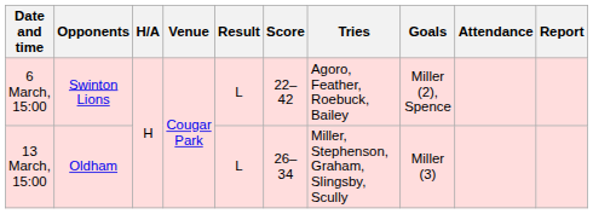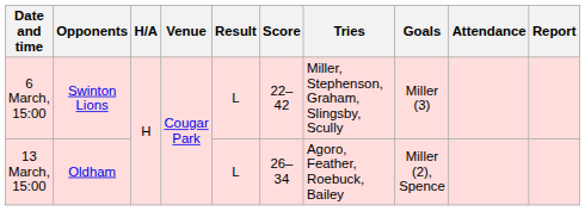6 March, 15:00 | Tries: Agoro, Feather, Roebuck, Bailey -> Miller, Stephenson, Graham, Slingsby, Scully
6 March, 15:00 | Goals: Miller (2), Spence -> Miller (3)
13 March, 15:00 | Tries: Miller, Stephenson, Graham, Slingsby, Scully -> Agoro, Feather, Roebuck, Bailey
13 March, 15:00 | Goals: Miller (3) -> Miller (2), Spence
